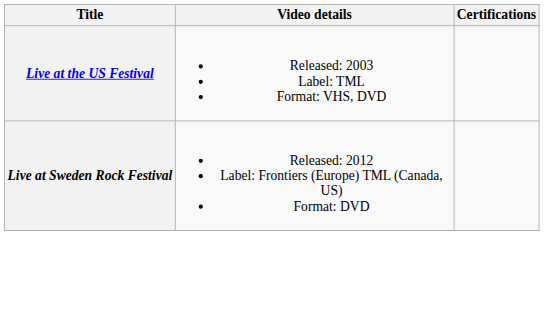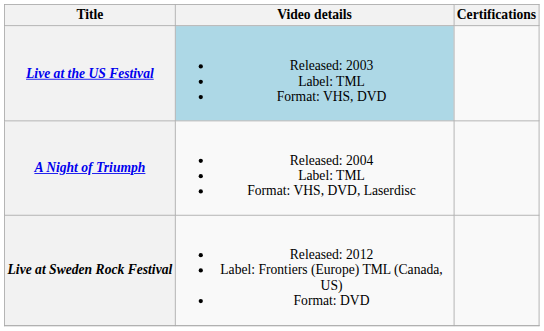Live at the US Festival | Video details: no background -> lightblue background
+ row: A Night of Triumph | Released: 2004 Label: TML Format: VHS, DVD, Laserdisc
